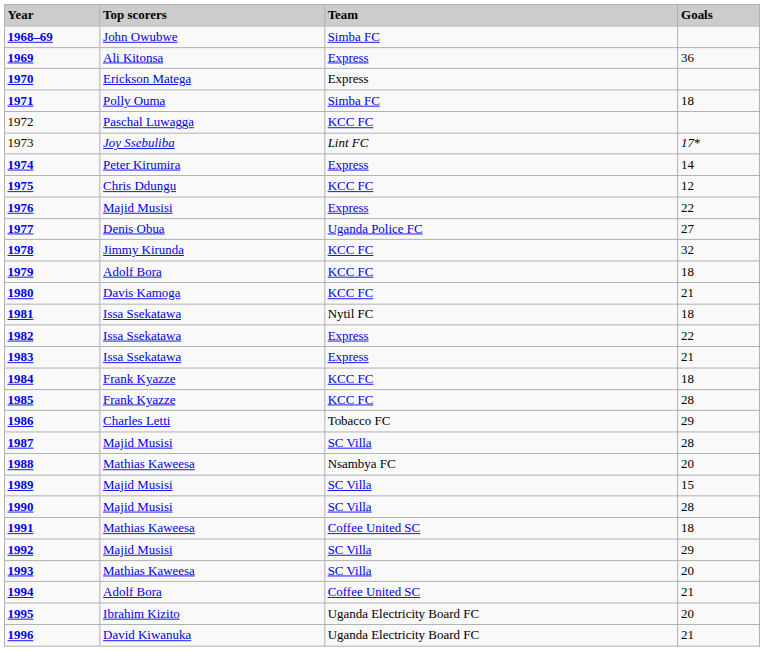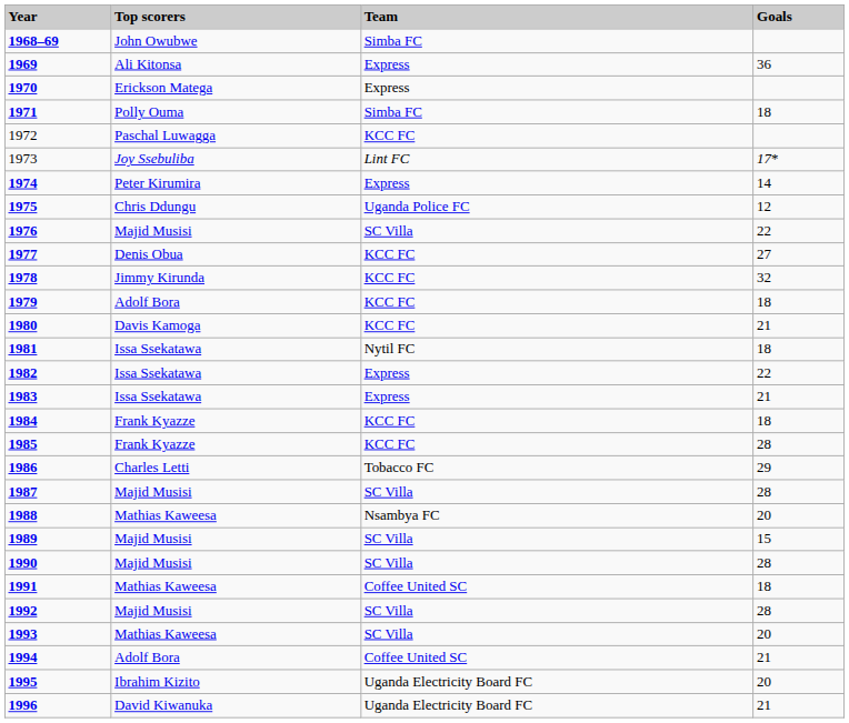1975 | Team: KCC FC -> Uganda Police FC
1976 | Team: Express -> SC Villa
1977 | Team: Uganda Police FC -> KCC FC
1992 | Goals: 29 -> 28
